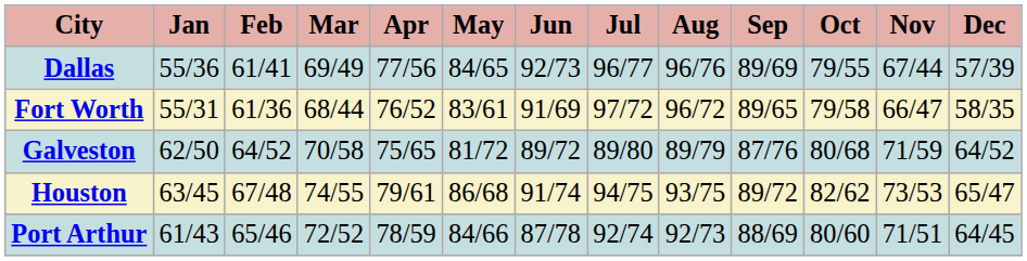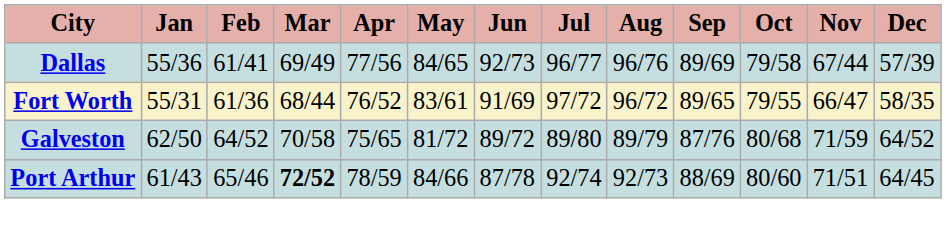Dallas | Oct: 79/55 -> 79/58
Fort Worth | Oct: 79/58 -> 79/55
- row: Houston | 63/45 | 67/48 | 74/55 | 79/61 | 86/68 | 91/74 | 94/75 | 93/75 | 89/72 | 82/62 | 73/53 | 65/47
Port Arthur | Mar: normal -> bold
